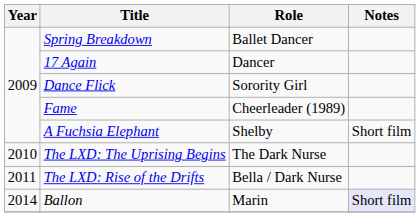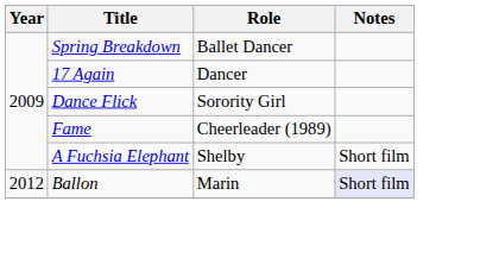- row: 2010 | The LXD: The Uprising Begins | The Dark Nurse
- row: 2011 | The LXD: Rise of the Drifts | Bella / Dark Nurse
Ballon | Year: 2014 -> 2012
